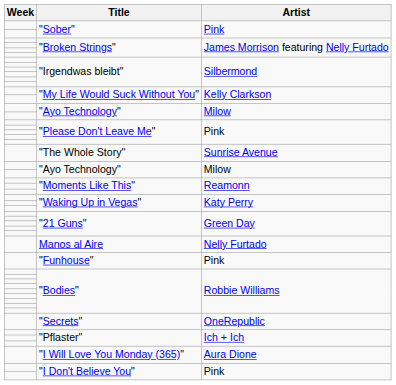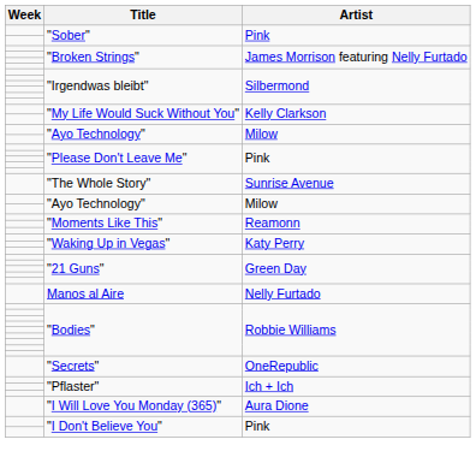- row: "Funhouse" | Pink
